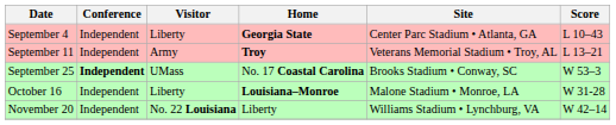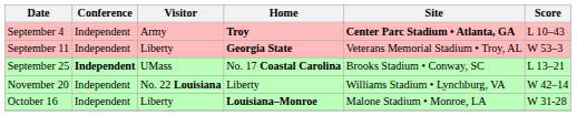September 4 | Visitor: Liberty -> Army
September 4 | Home: Georgia State -> Troy
September 4 | Site: normal -> bold
September 11 | Visitor: Army -> Liberty
September 11 | Home: Troy -> Georgia State
September 11 | Score: L 13–21 -> W 53–3
September 25 | Score: W 53–3 -> L 13–21
rows swapped: October 16 <-> November 20
